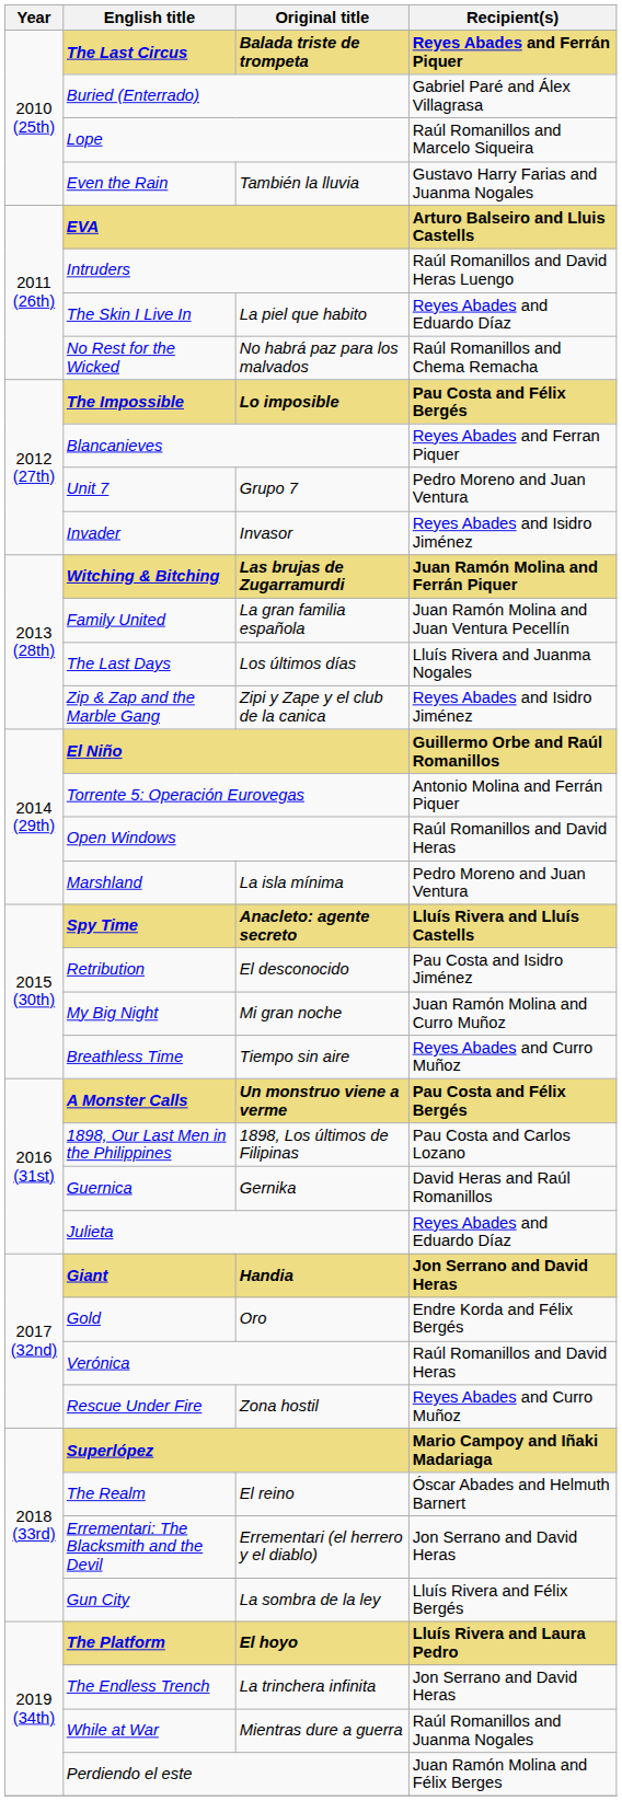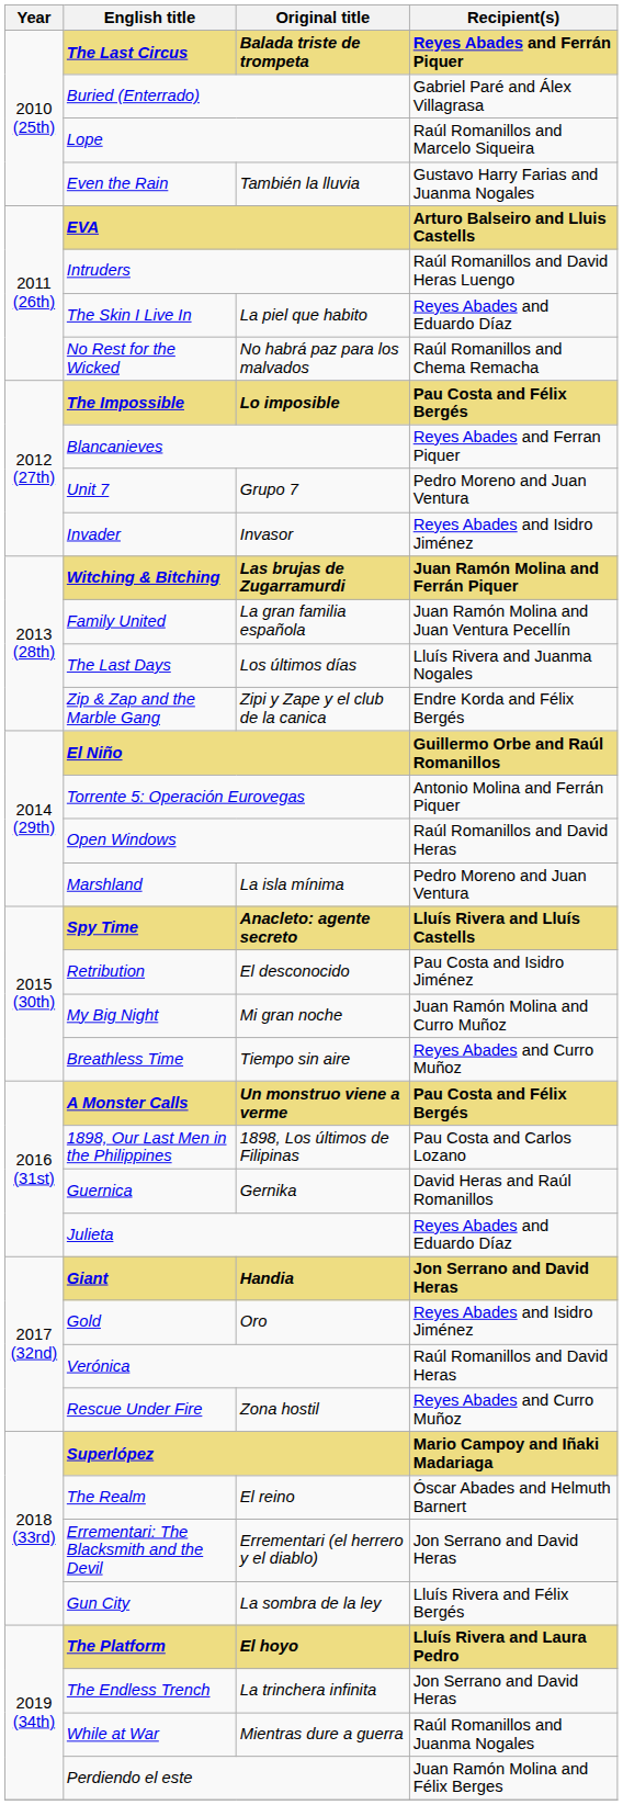Zip & Zap and the Marble Gang | Recipient(s): Reyes Abades and Isidro Jiménez -> Endre Korda and Félix Bergés
Gold | Recipient(s): Endre Korda and Félix Bergés -> Reyes Abades and Isidro Jiménez
